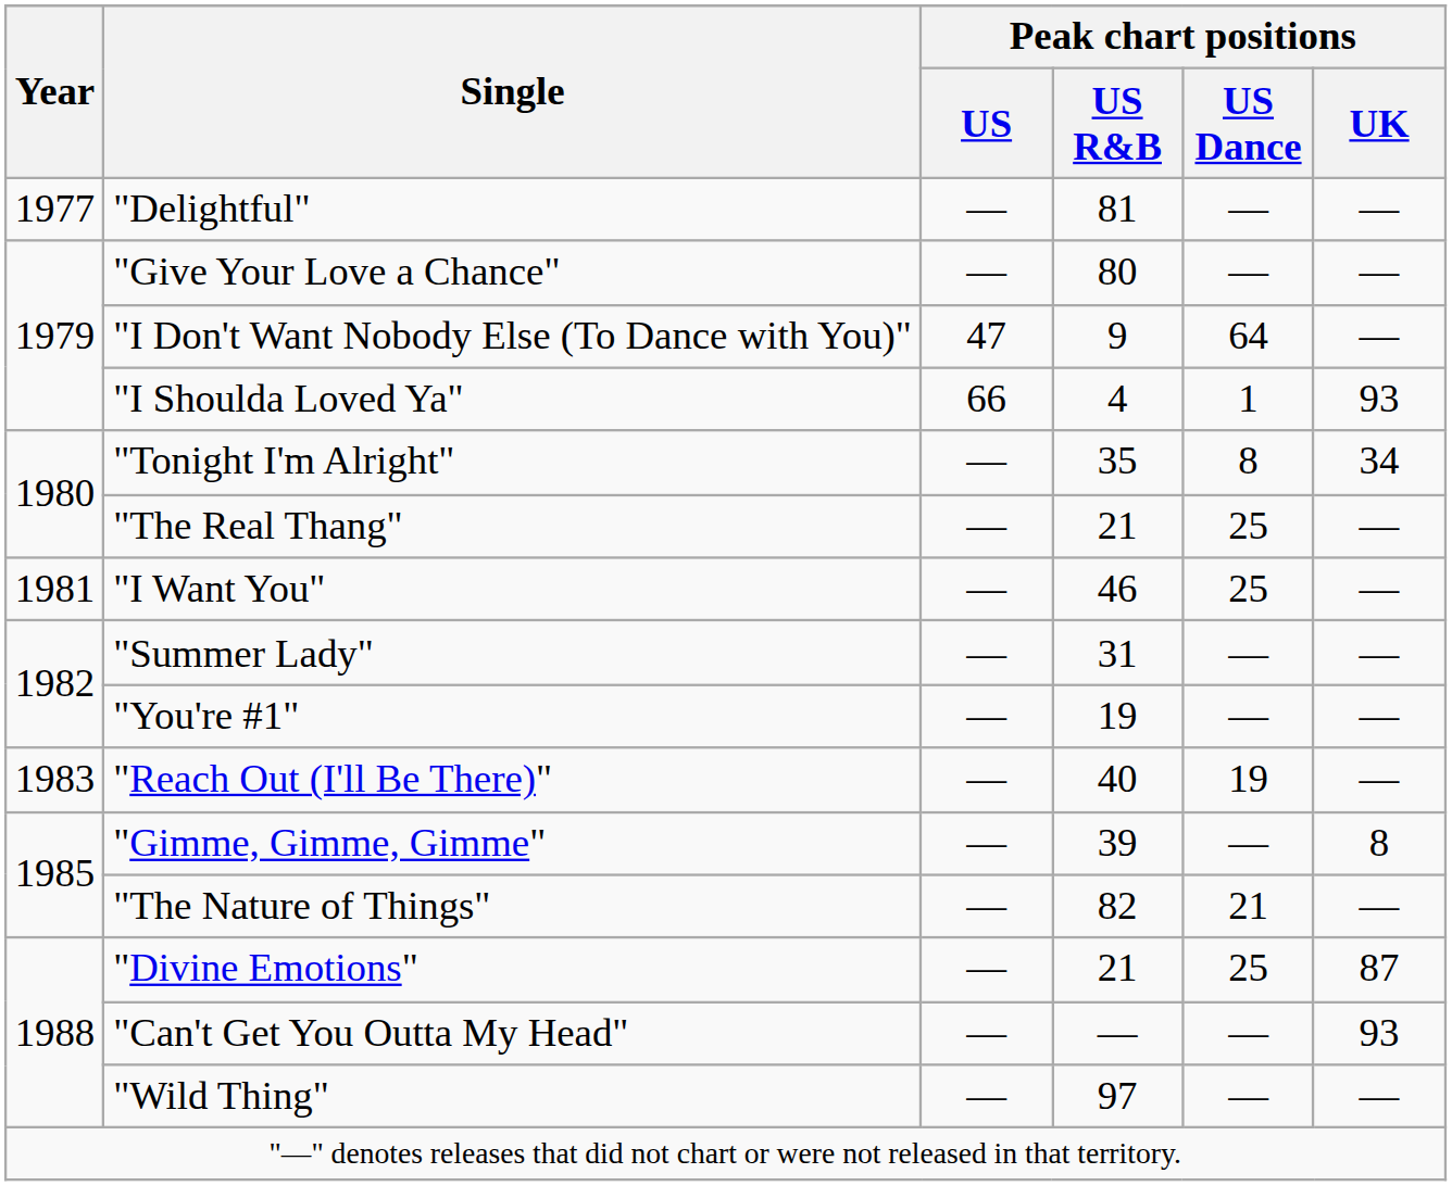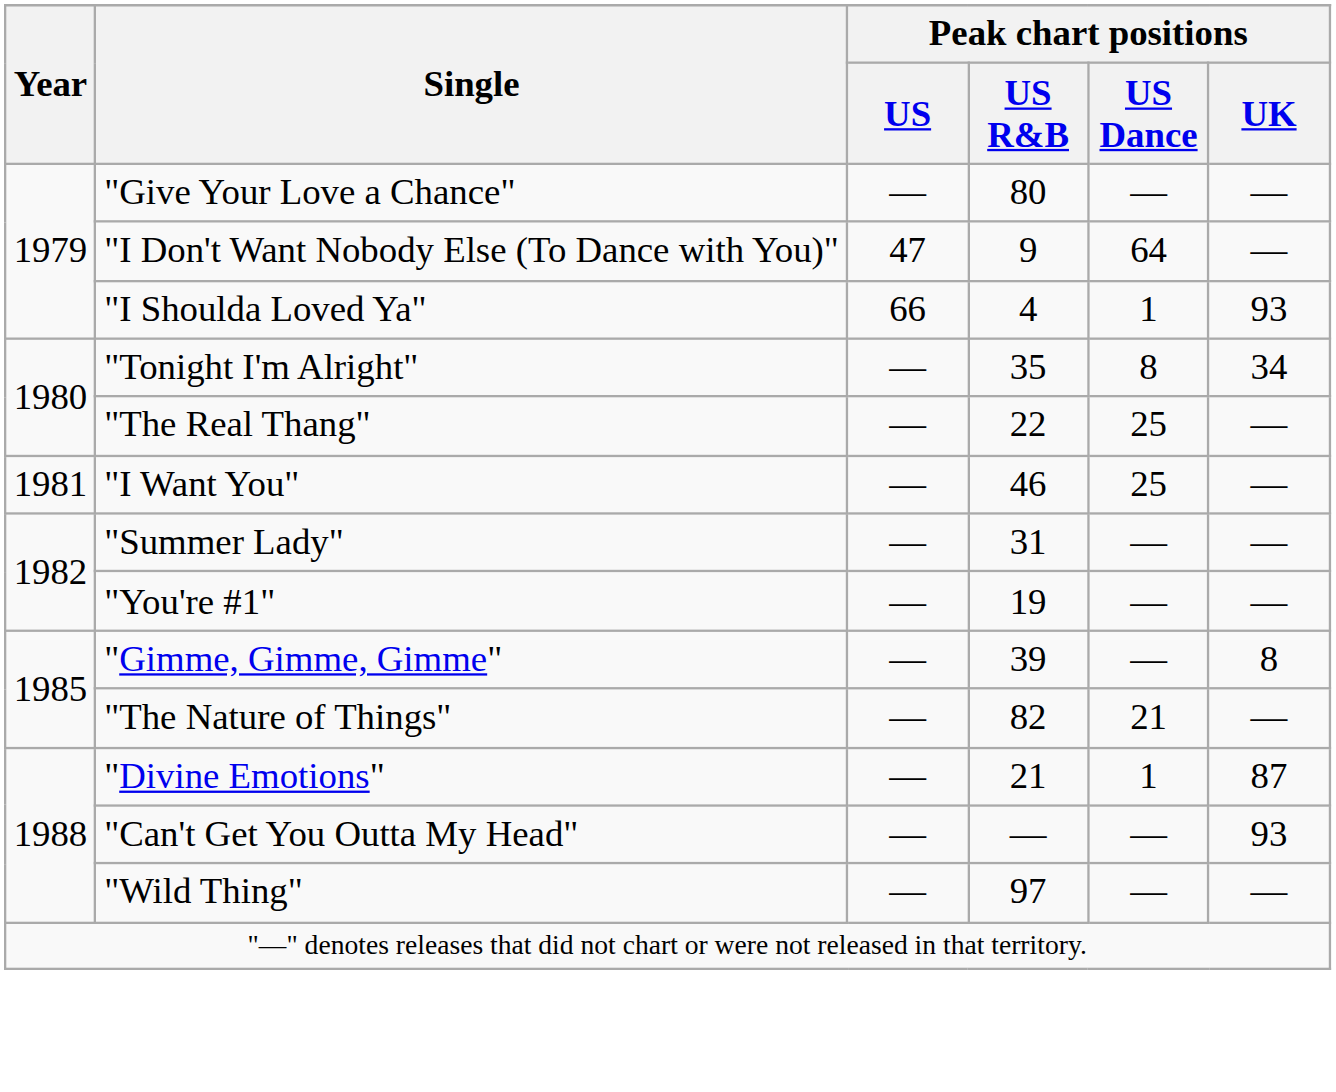- row: 1977 | "Delightful" | — | 81 | — | —
"The Real Thang" | Peak chart positions / US R&B: 21 -> 22
- row: 1983 | "Reach Out (I'll Be There)" | — | 40 | 19 | —
"Divine Emotions" | Peak chart positions / US Dance: 25 -> 1
